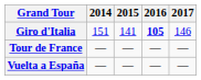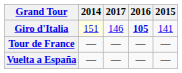columns swapped: 2015 <-> 2017
Giro d'Italia | 2014: no background -> lightyellow background
